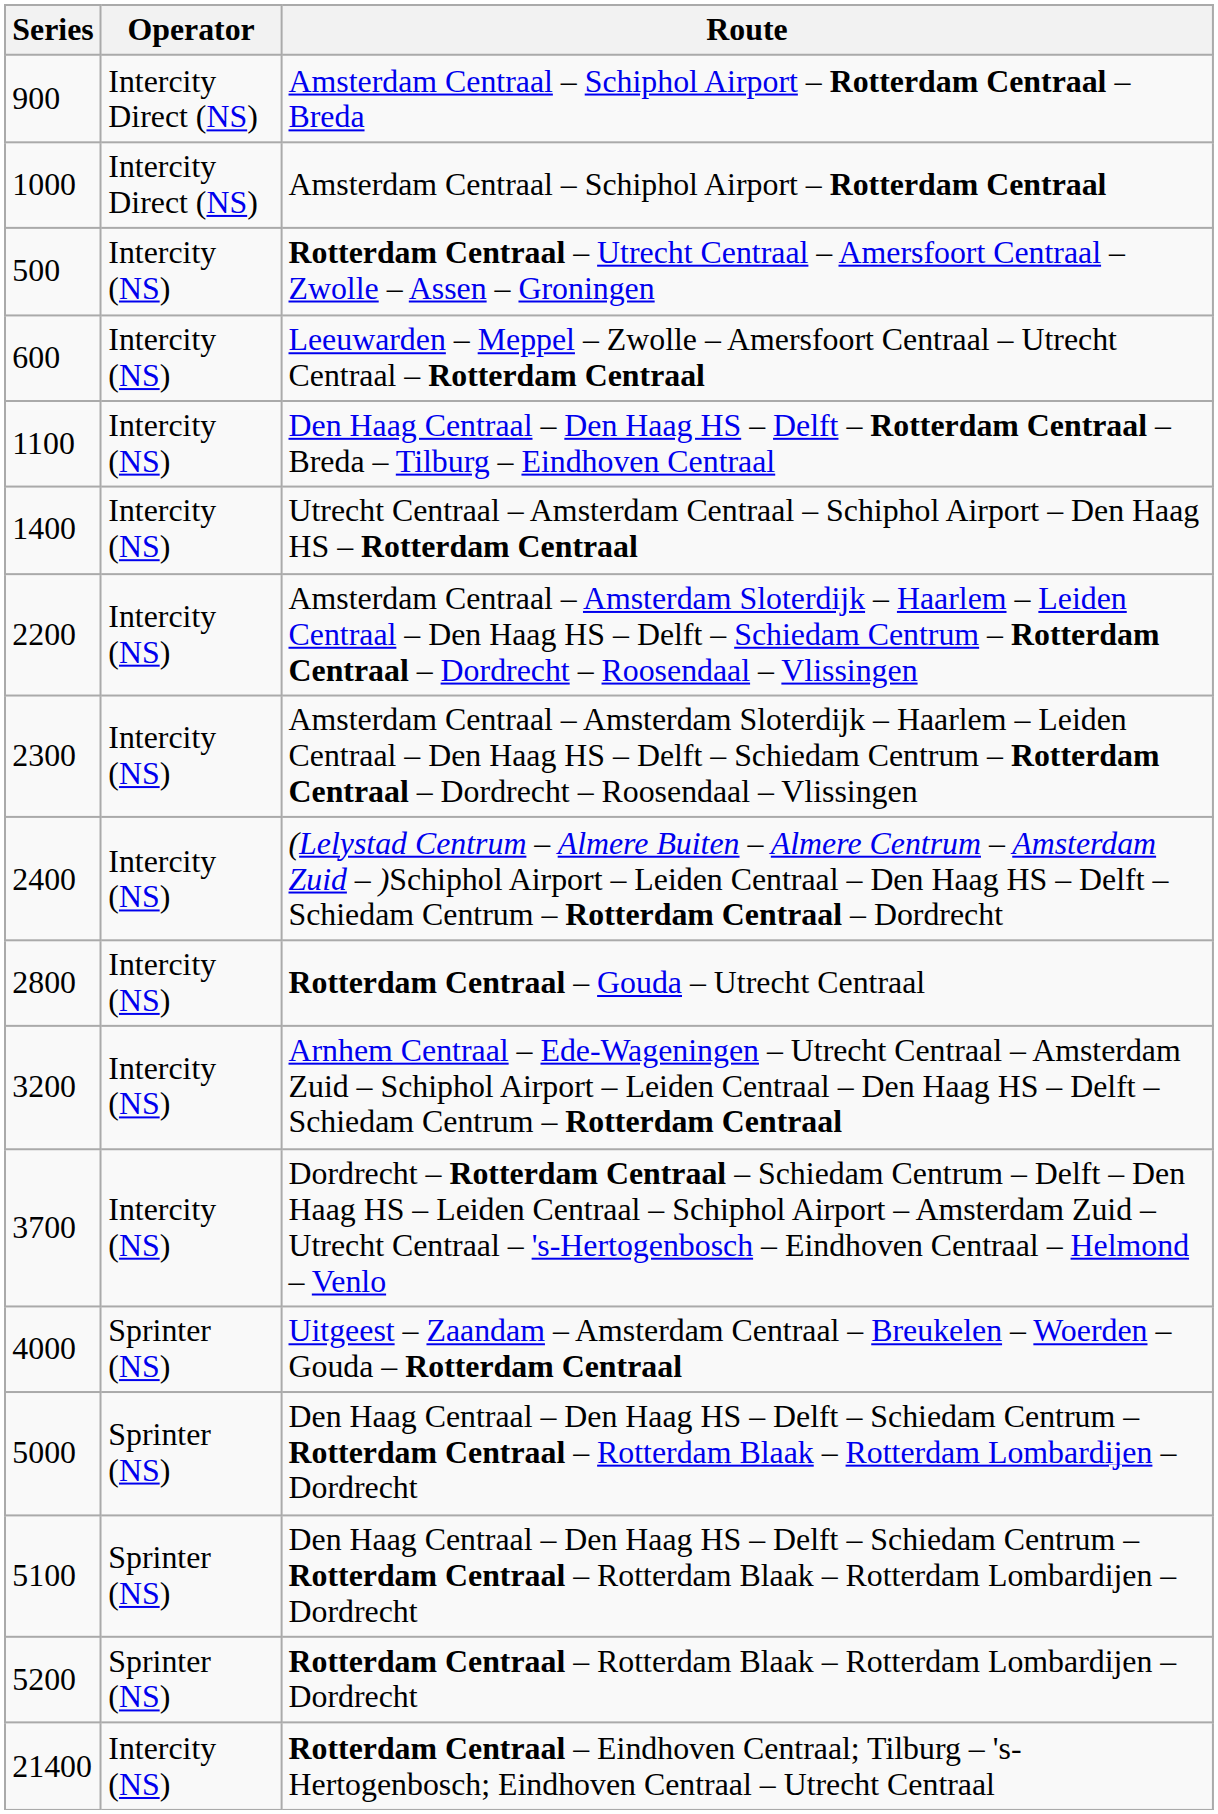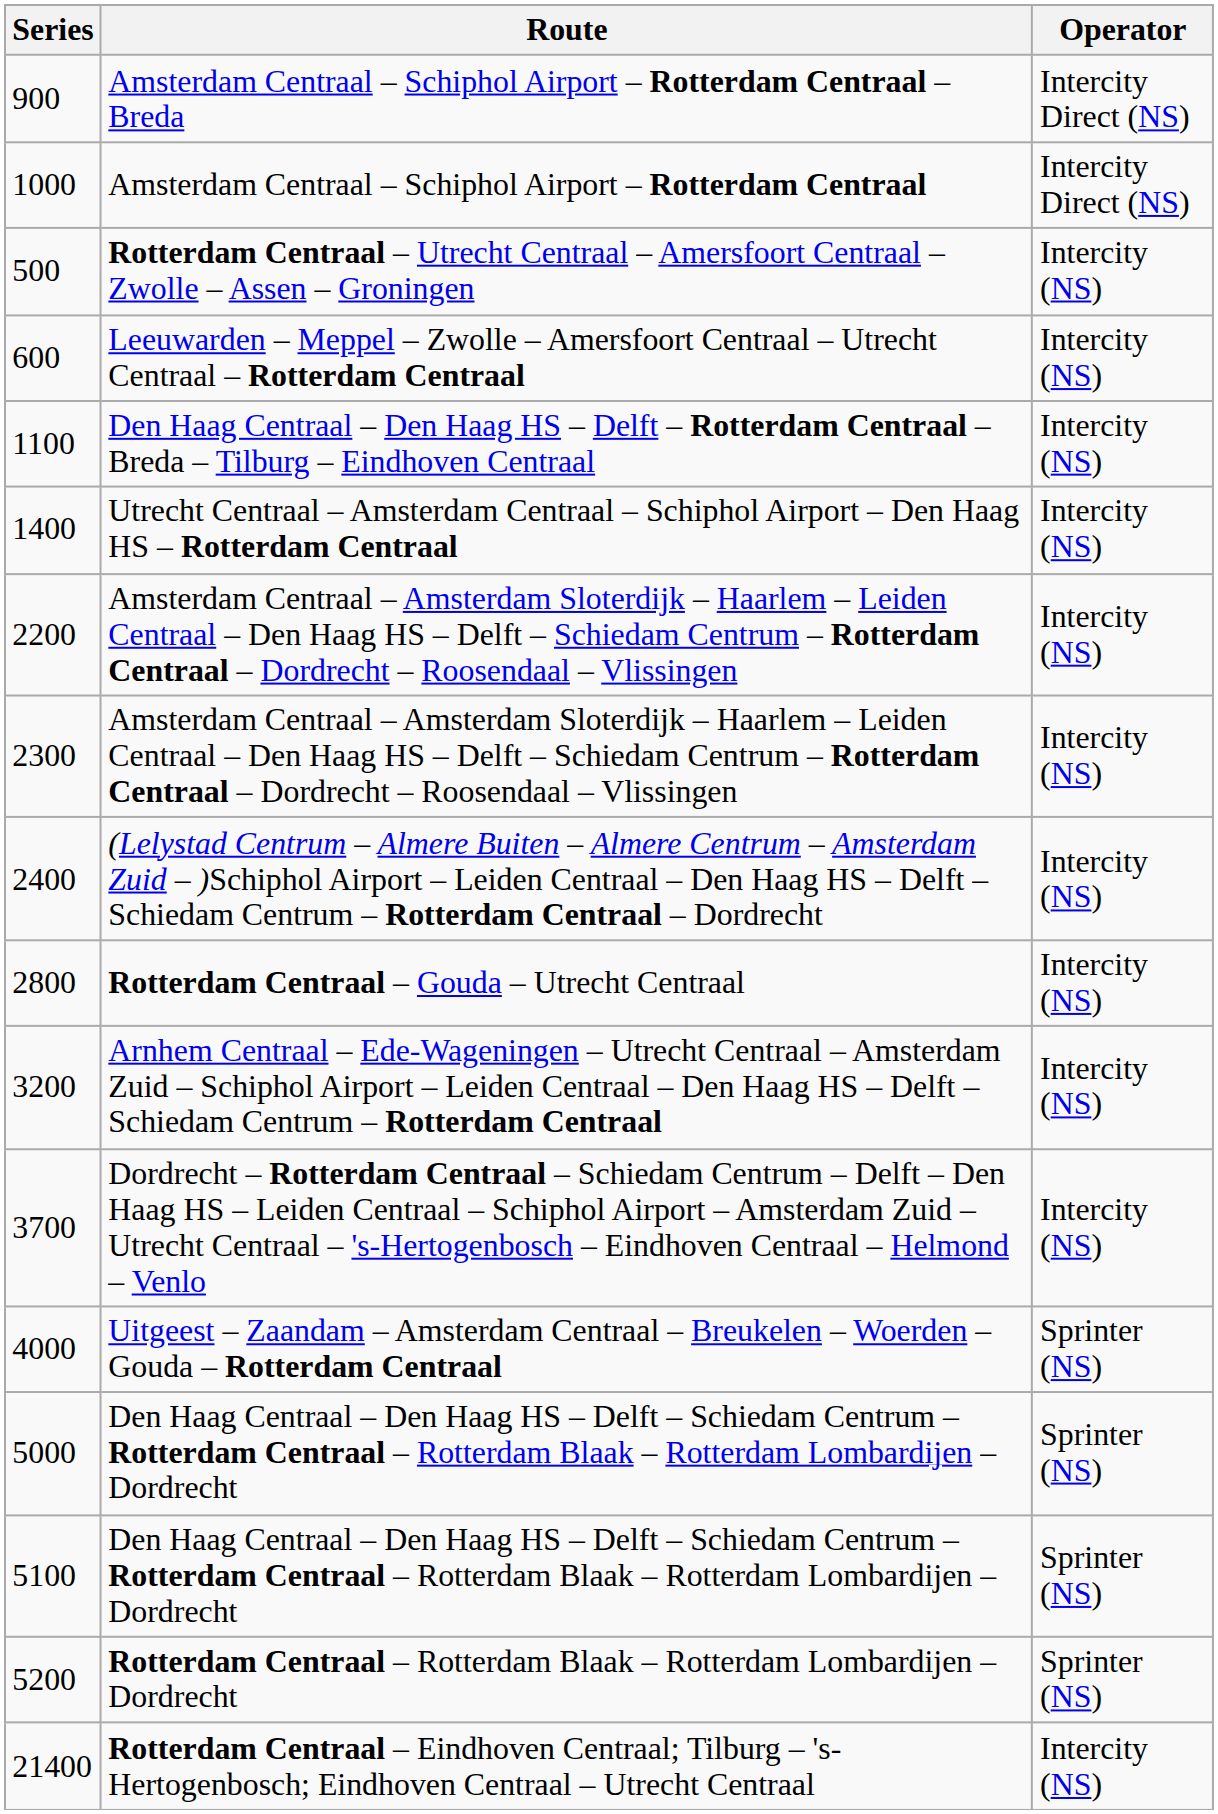columns swapped: Operator <-> Route
